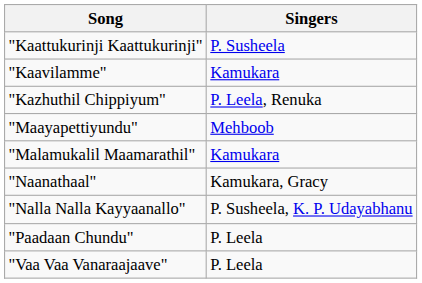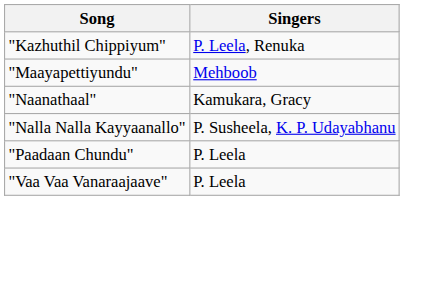- row: "Kaattukurinji Kaattukurinji" | P. Susheela
- row: "Kaavilamme" | Kamukara
- row: "Malamukalil Maamarathil" | Kamukara
